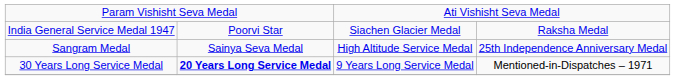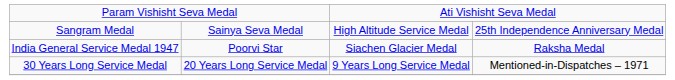rows swapped: India General Service Medal 1947 <-> Sangram Medal
30 Years Long Service Medal | column 2: bold -> normal
